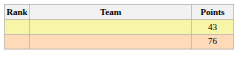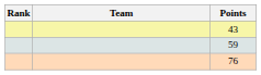+ row: 59
